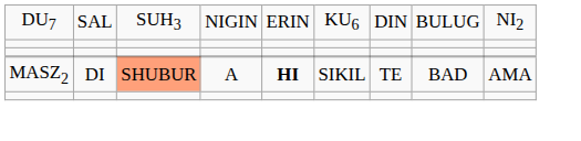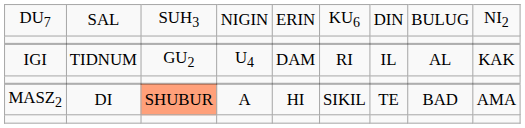+ row: IGI | TIDNUM | GU2 | U4 | DAM | RI | IL | AL | KAK
MASZ2 | column 5: bold -> normal
